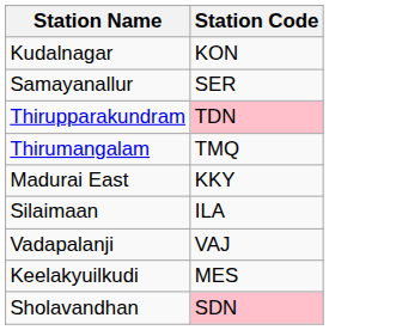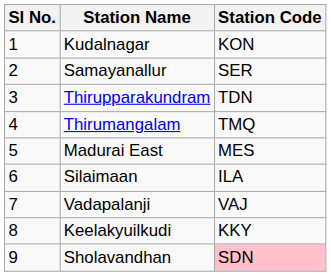+ column: Sl No. | 1 | 2 | 3 | 4 | 5 | 6 | 7 | 8 | 9
Thirupparakundram | Station Code: pink background -> no background
Madurai East | Station Code: KKY -> MES
Keelakyuilkudi | Station Code: MES -> KKY
